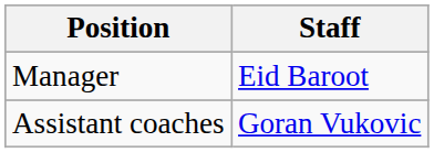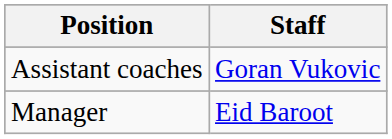rows swapped: Manager <-> Assistant coaches
